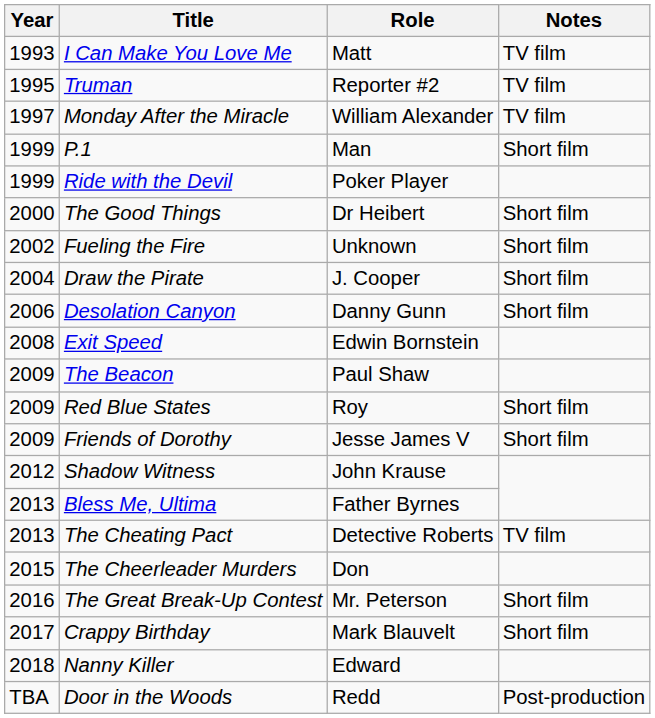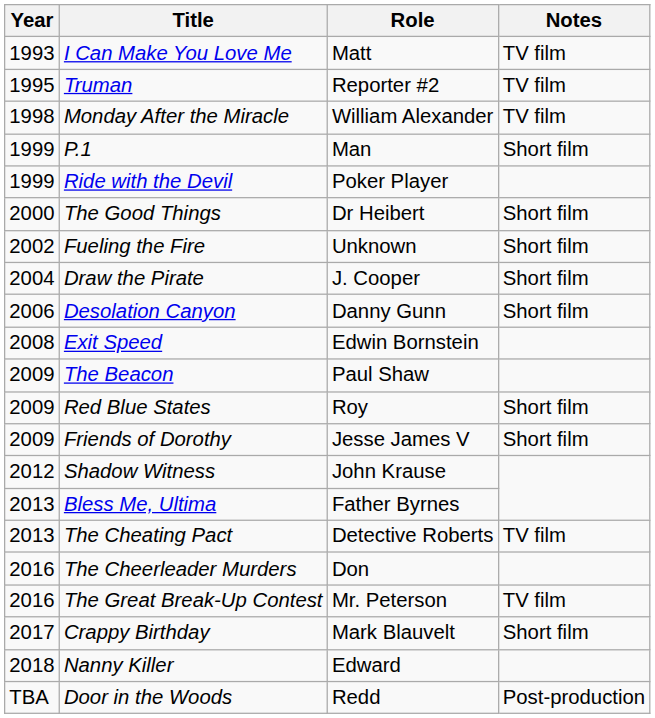Monday After the Miracle | Year: 1997 -> 1998
The Cheerleader Murders | Year: 2015 -> 2016
The Great Break-Up Contest | Notes: Short film -> TV film
